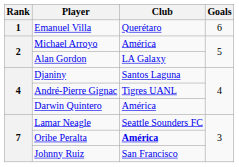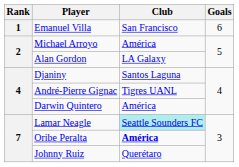Emanuel Villa | Club: Querétaro -> San Francisco
Lamar Neagle | Club: no background -> paleturquoise background
Johnny Ruiz | Club: San Francisco -> Querétaro
